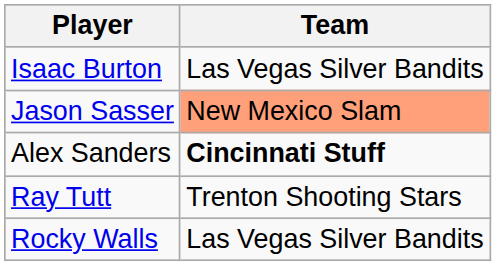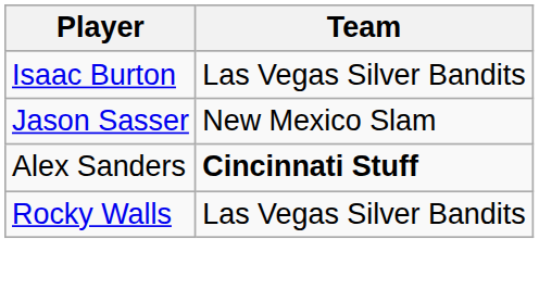Jason Sasser | Team: lightsalmon background -> no background
- row: Ray Tutt | Trenton Shooting Stars
